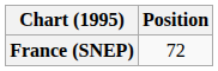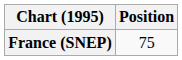France (SNEP) | Position: 72 -> 75
